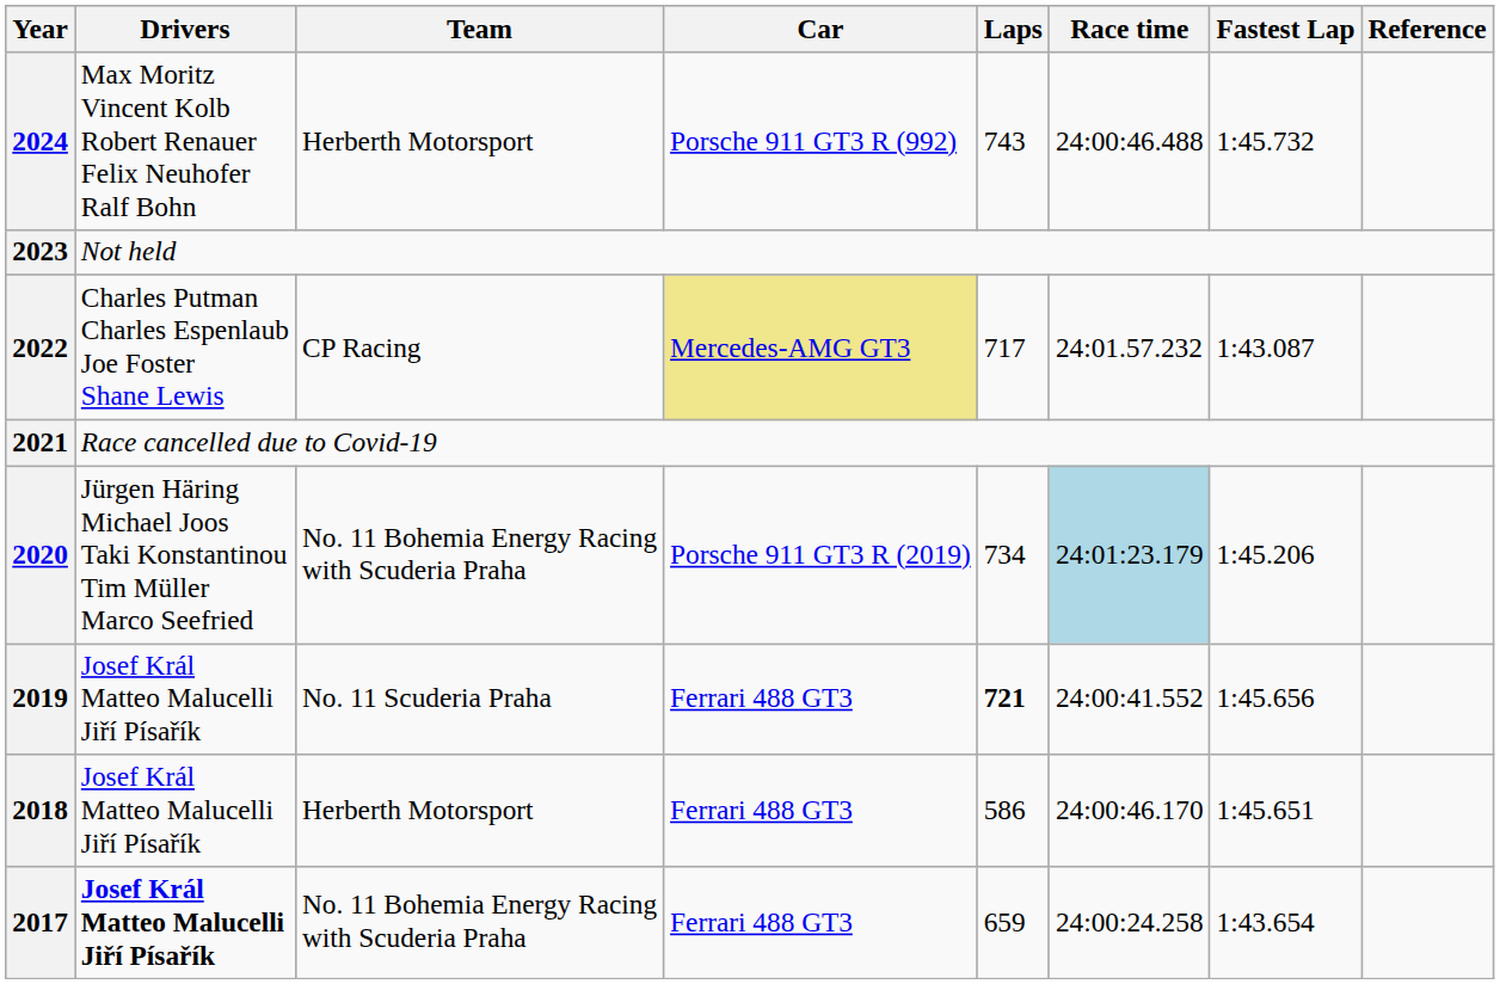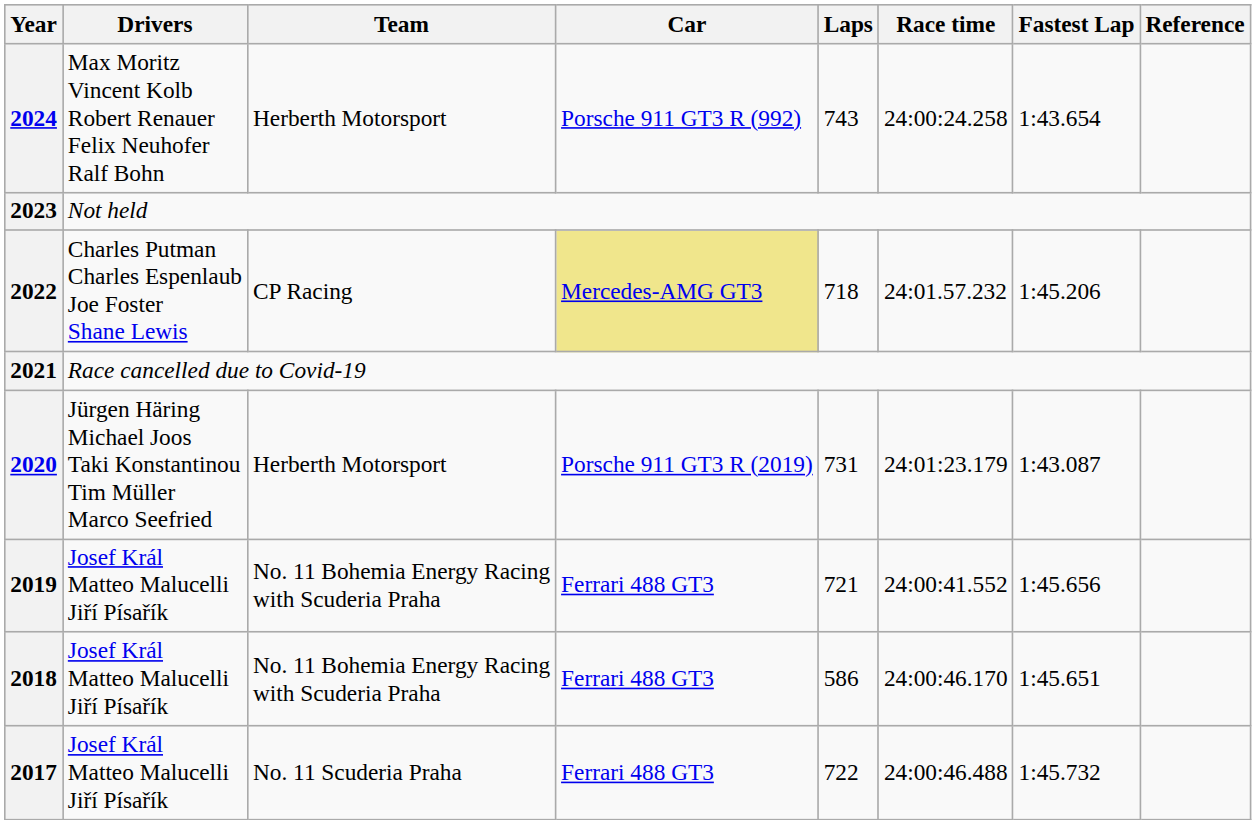2024 | Race time: 24:00:46.488 -> 24:00:24.258
2024 | Fastest Lap: 1:45.732 -> 1:43.654
2022 | Laps: 717 -> 718
2022 | Fastest Lap: 1:43.087 -> 1:45.206
2020 | Team: No. 11 Bohemia Energy Racing with Scuderia Praha -> Herberth Motorsport
2020 | Laps: 734 -> 731
2020 | Race time: lightblue background -> no background
2020 | Fastest Lap: 1:45.206 -> 1:43.087
2019 | Team: No. 11 Scuderia Praha -> No. 11 Bohemia Energy Racing with Scuderia Praha
2019 | Laps: bold -> normal
2018 | Team: Herberth Motorsport -> No. 11 Bohemia Energy Racing with Scuderia Praha
2017 | Drivers: bold -> normal
2017 | Team: No. 11 Bohemia Energy Racing with Scuderia Praha -> No. 11 Scuderia Praha
2017 | Laps: 659 -> 722
2017 | Race time: 24:00:24.258 -> 24:00:46.488
2017 | Fastest Lap: 1:43.654 -> 1:45.732
